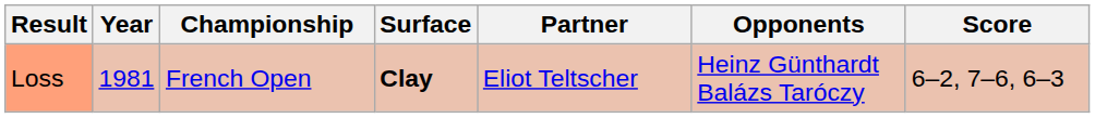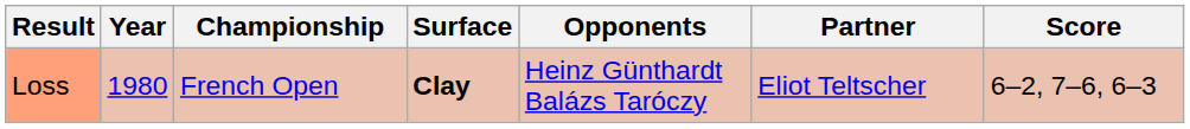columns swapped: Partner <-> Opponents
Loss | Year: 1981 -> 1980
